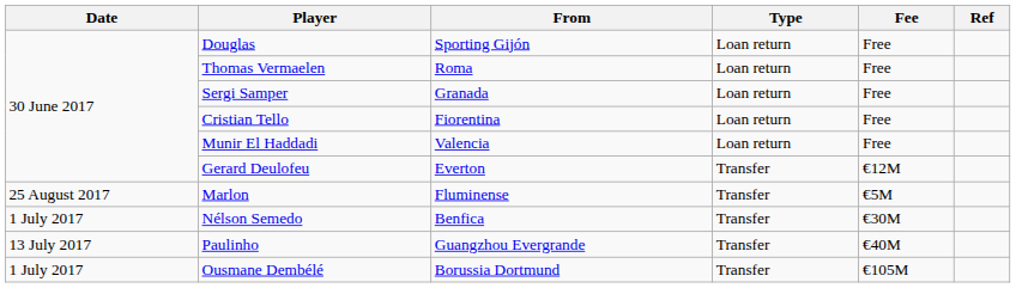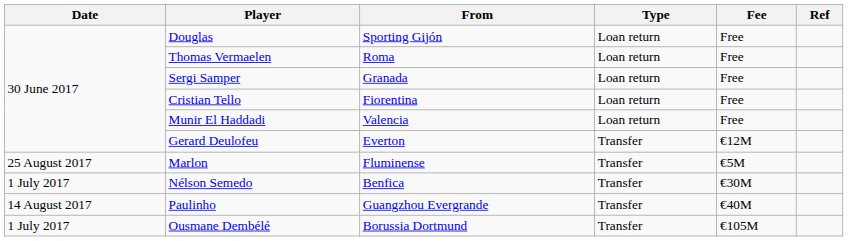Paulinho | Date: 13 July 2017 -> 14 August 2017
